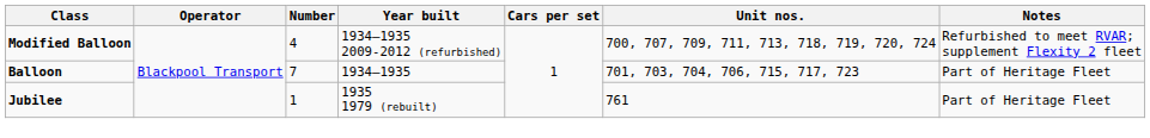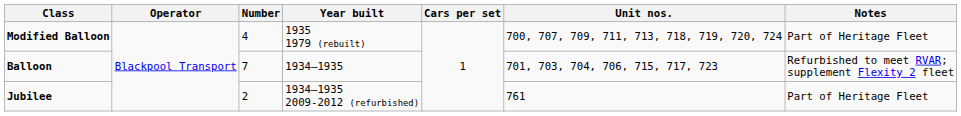Modified Balloon | Year built: 1934–1935 2009-2012 (refurbished) -> 1935 1979 (rebuilt)
Modified Balloon | Notes: Refurbished to meet RVAR; supplement Flexity 2 fleet -> Part of Heritage Fleet
Balloon | Notes: Part of Heritage Fleet -> Refurbished to meet RVAR; supplement Flexity 2 fleet
Jubilee | Number: 1 -> 2
Jubilee | Year built: 1935 1979 (rebuilt) -> 1934–1935 2009-2012 (refurbished)
